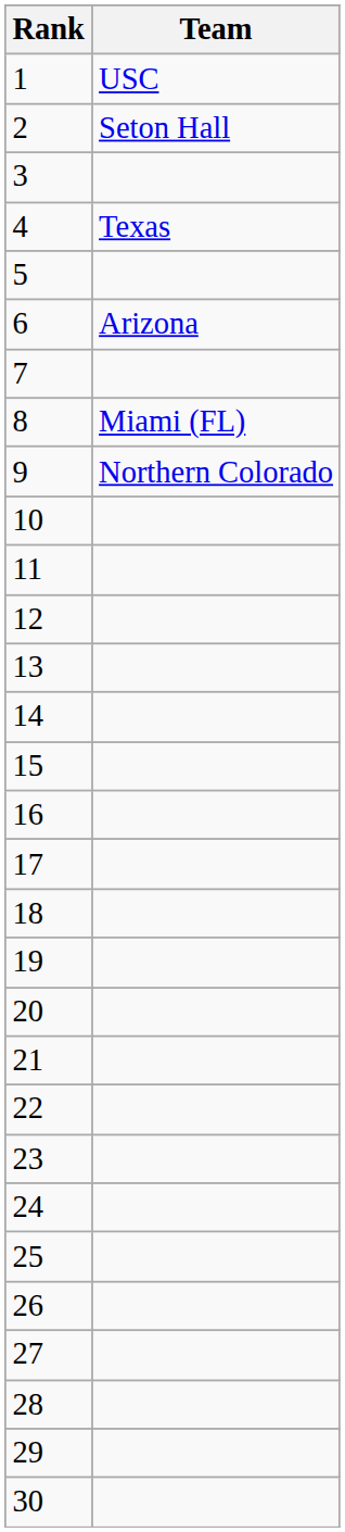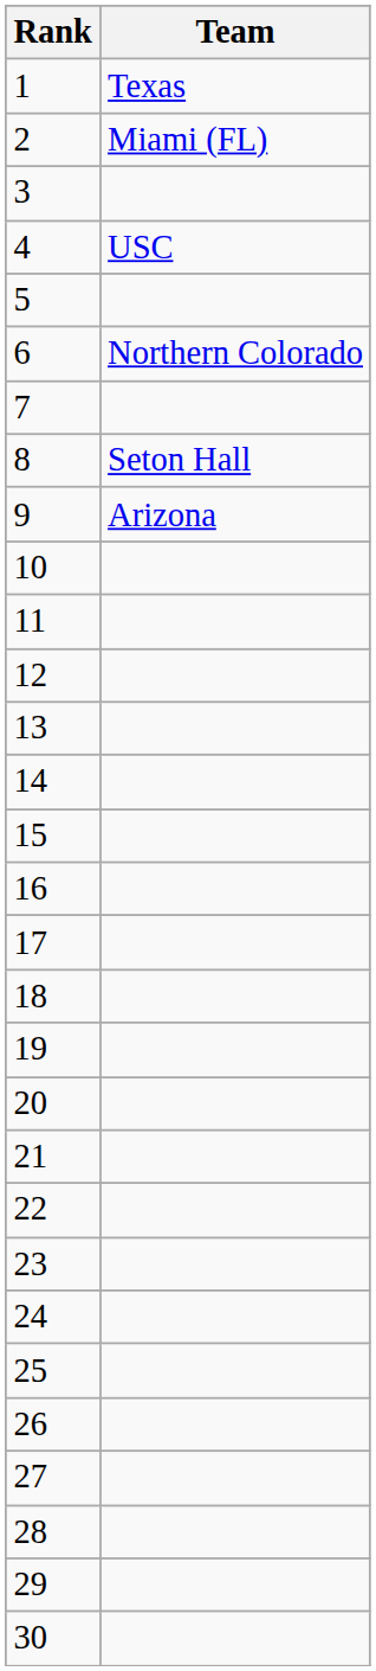1 | Team: USC -> Texas
2 | Team: Seton Hall -> Miami (FL)
4 | Team: Texas -> USC
6 | Team: Arizona -> Northern Colorado
8 | Team: Miami (FL) -> Seton Hall
9 | Team: Northern Colorado -> Arizona
